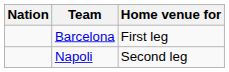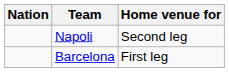rows swapped: Napoli <-> Barcelona
